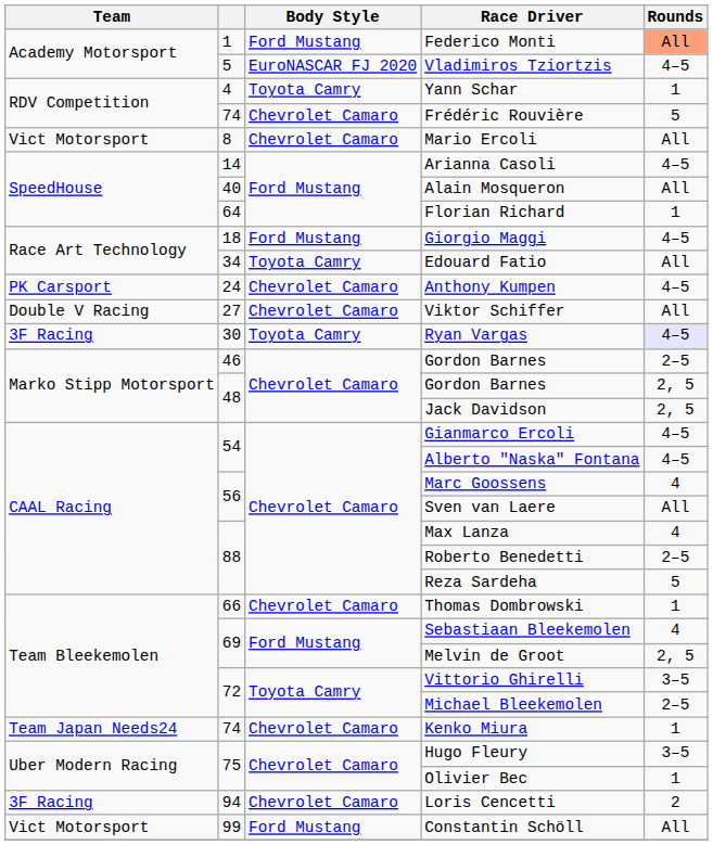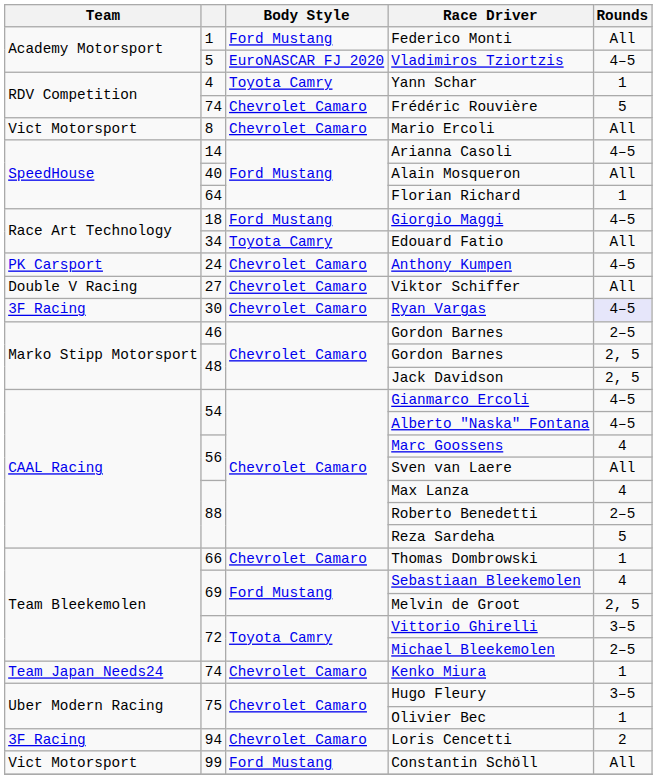Federico Monti | Rounds: lightsalmon background -> no background
Ryan Vargas | Body Style: Toyota Camry -> Chevrolet Camaro
